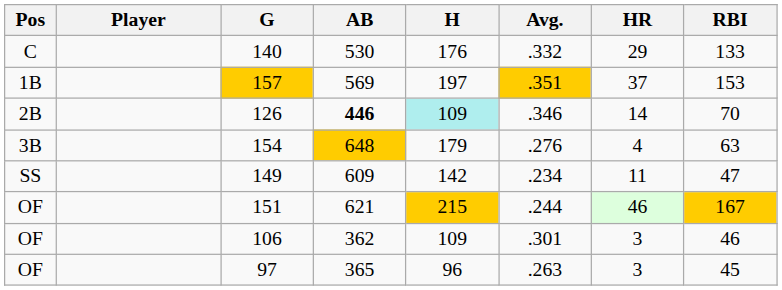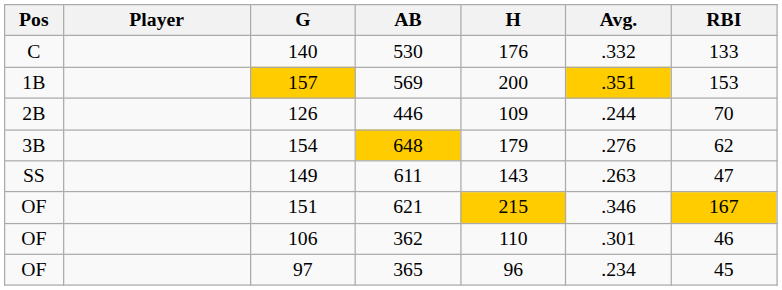- column: HR | 29 | 37 | 14 | 4 | 11 | 46 | 3 | 3
157 | H: 197 -> 200
126 | AB: bold -> normal
126 | H: paleturquoise background -> no background
126 | Avg.: .346 -> .244
154 | RBI: 63 -> 62
149 | AB: 609 -> 611
149 | H: 142 -> 143
149 | Avg.: .234 -> .263
151 | Avg.: .244 -> .346
106 | H: 109 -> 110
97 | Avg.: .263 -> .234
